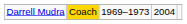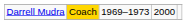Darrell Mudra | column 4: 2004 -> 2000
